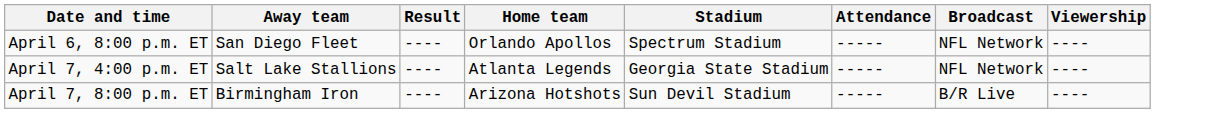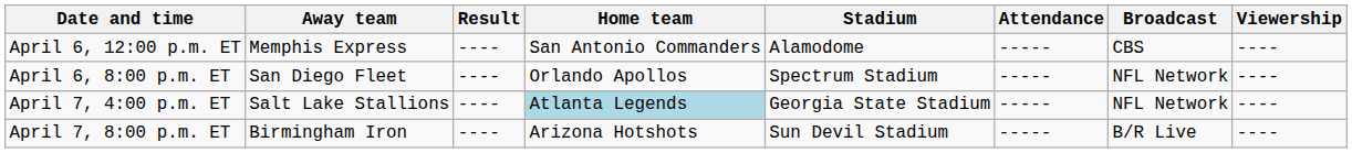+ row: April 6, 12:00 p.m. ET | Memphis Express | ---- | San Antonio Commanders | Alamodome | ----- | CBS | ----
April 7, 4:00 p.m. ET | Home team: no background -> lightblue background
